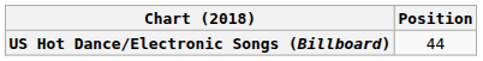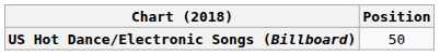US Hot Dance/Electronic Songs (Billboard) | Position: 44 -> 50
